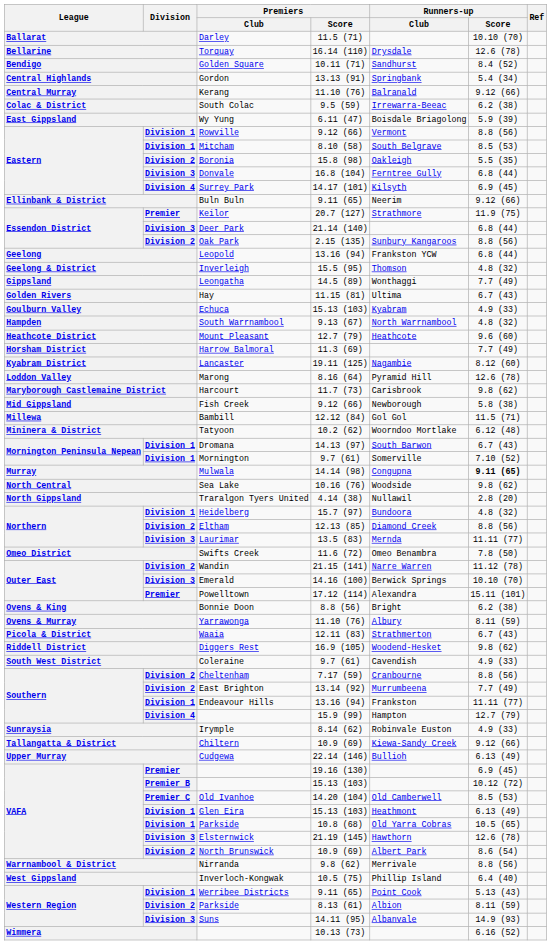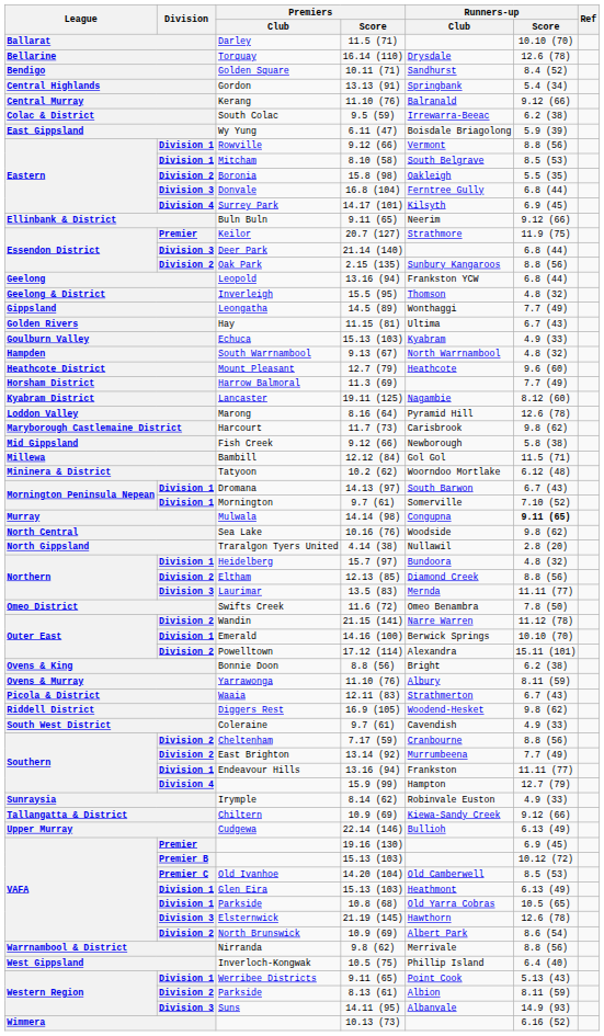Emerald | Division: Division 3 -> Division 1
Powelltown | Division: Premier -> Division 2
